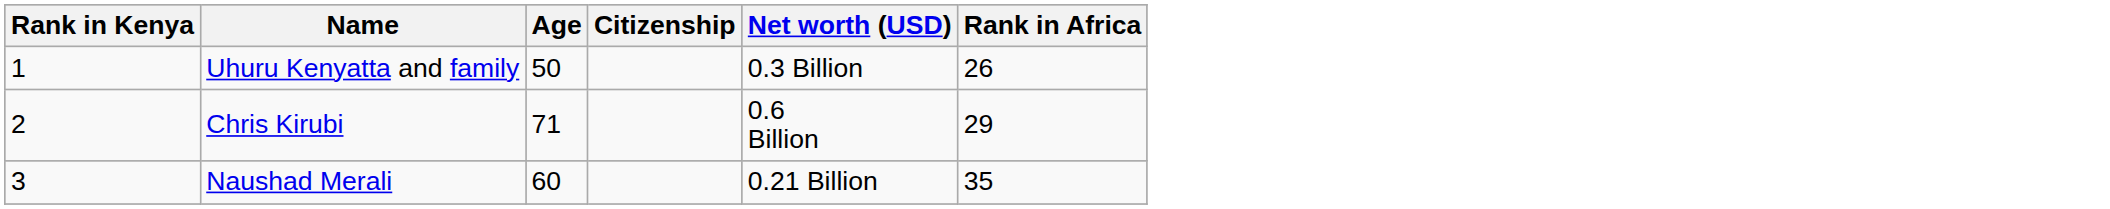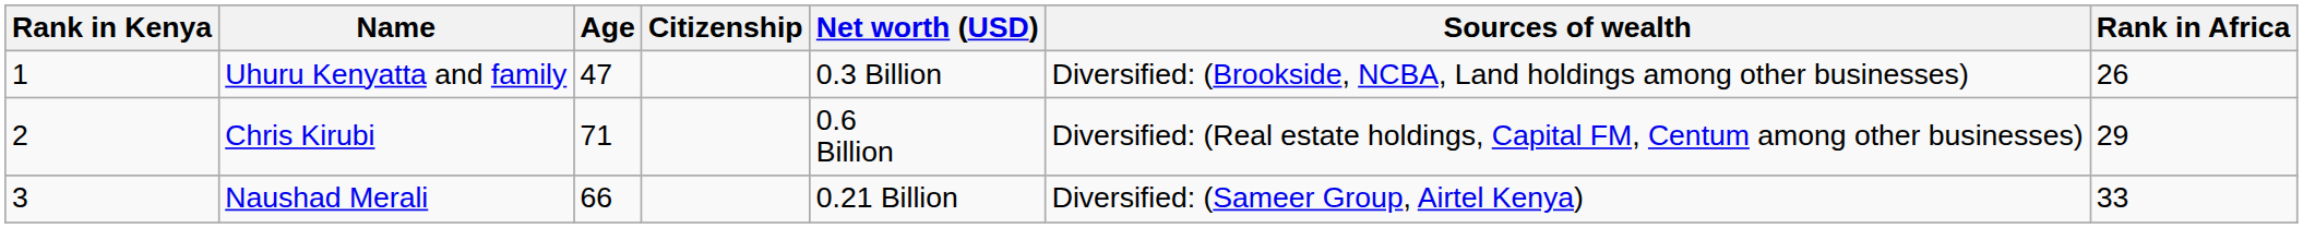+ column: Sources of wealth | Diversified: (Brookside, NCBA, Land holdings among other businesses) | Diversified: (Real estate holdings, Capital FM, Centum among other businesses) | Diversified: (Sameer Group, Airtel Kenya)
Uhuru Kenyatta and family | Age: 50 -> 47
Naushad Merali | Age: 60 -> 66
Naushad Merali | Rank in Africa: 35 -> 33
